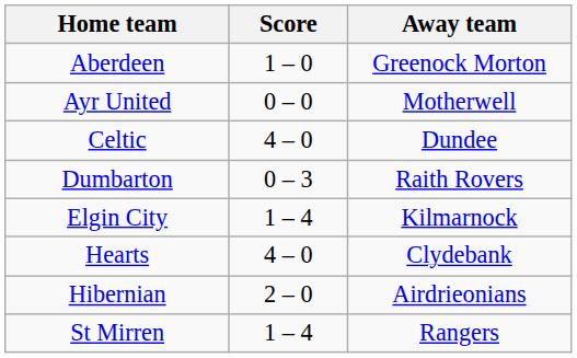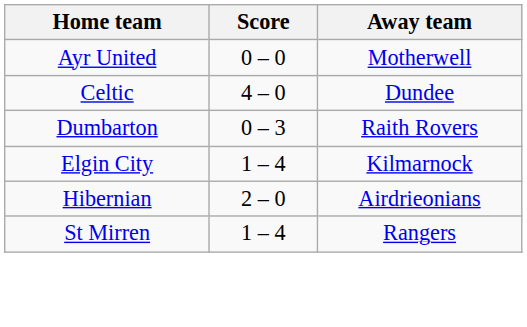- row: Aberdeen | 1 – 0 | Greenock Morton
- row: Hearts | 4 – 0 | Clydebank
